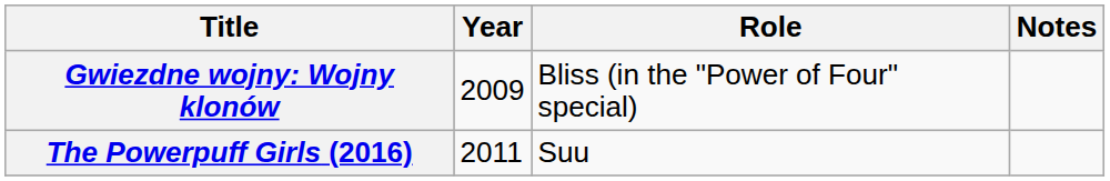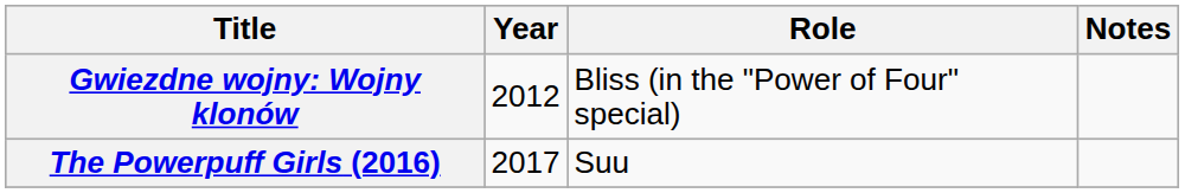Gwiezdne wojny: Wojny klonów | Year: 2009 -> 2012
The Powerpuff Girls (2016) | Year: 2011 -> 2017
